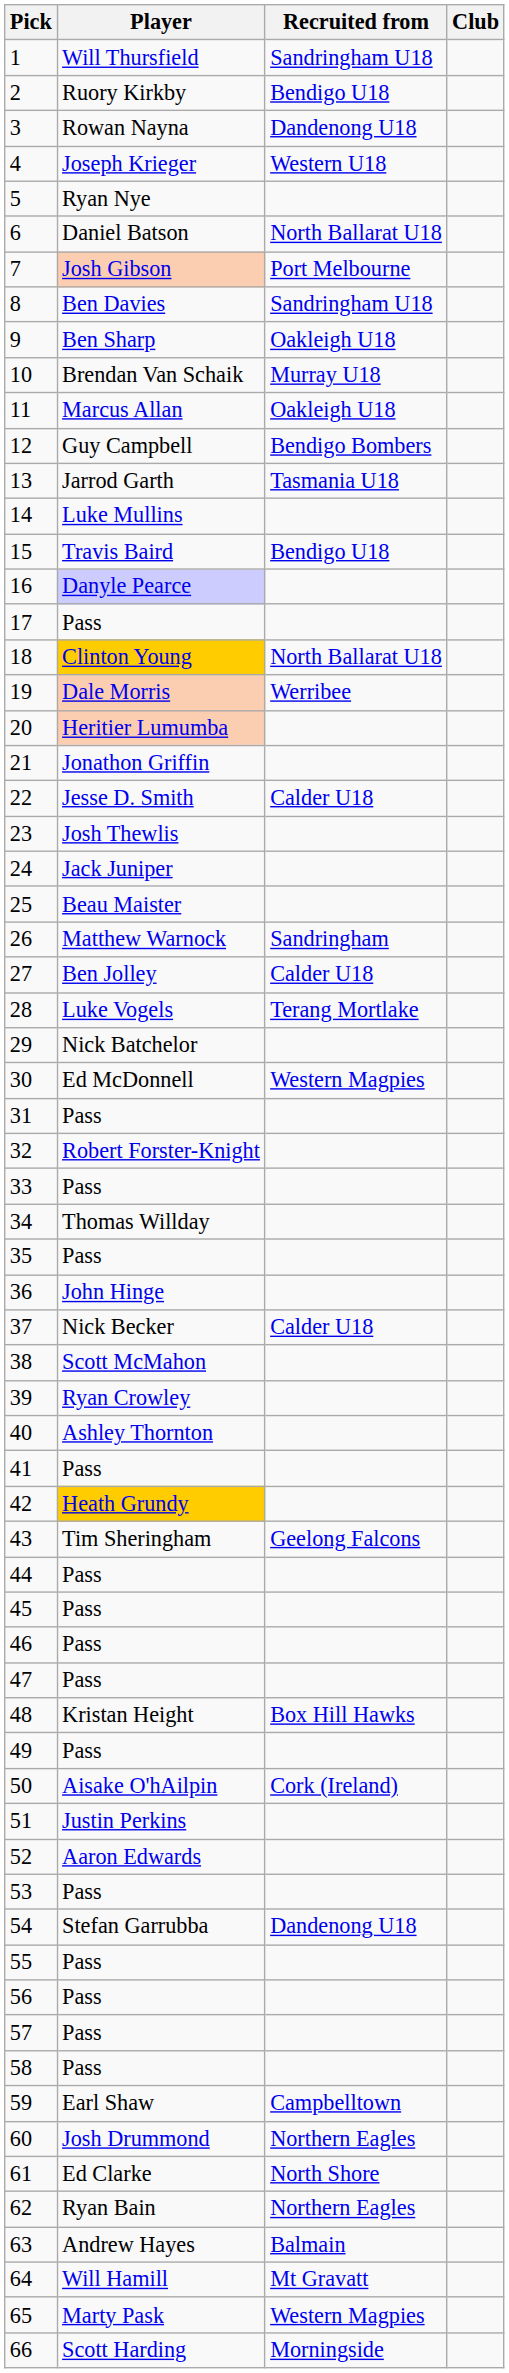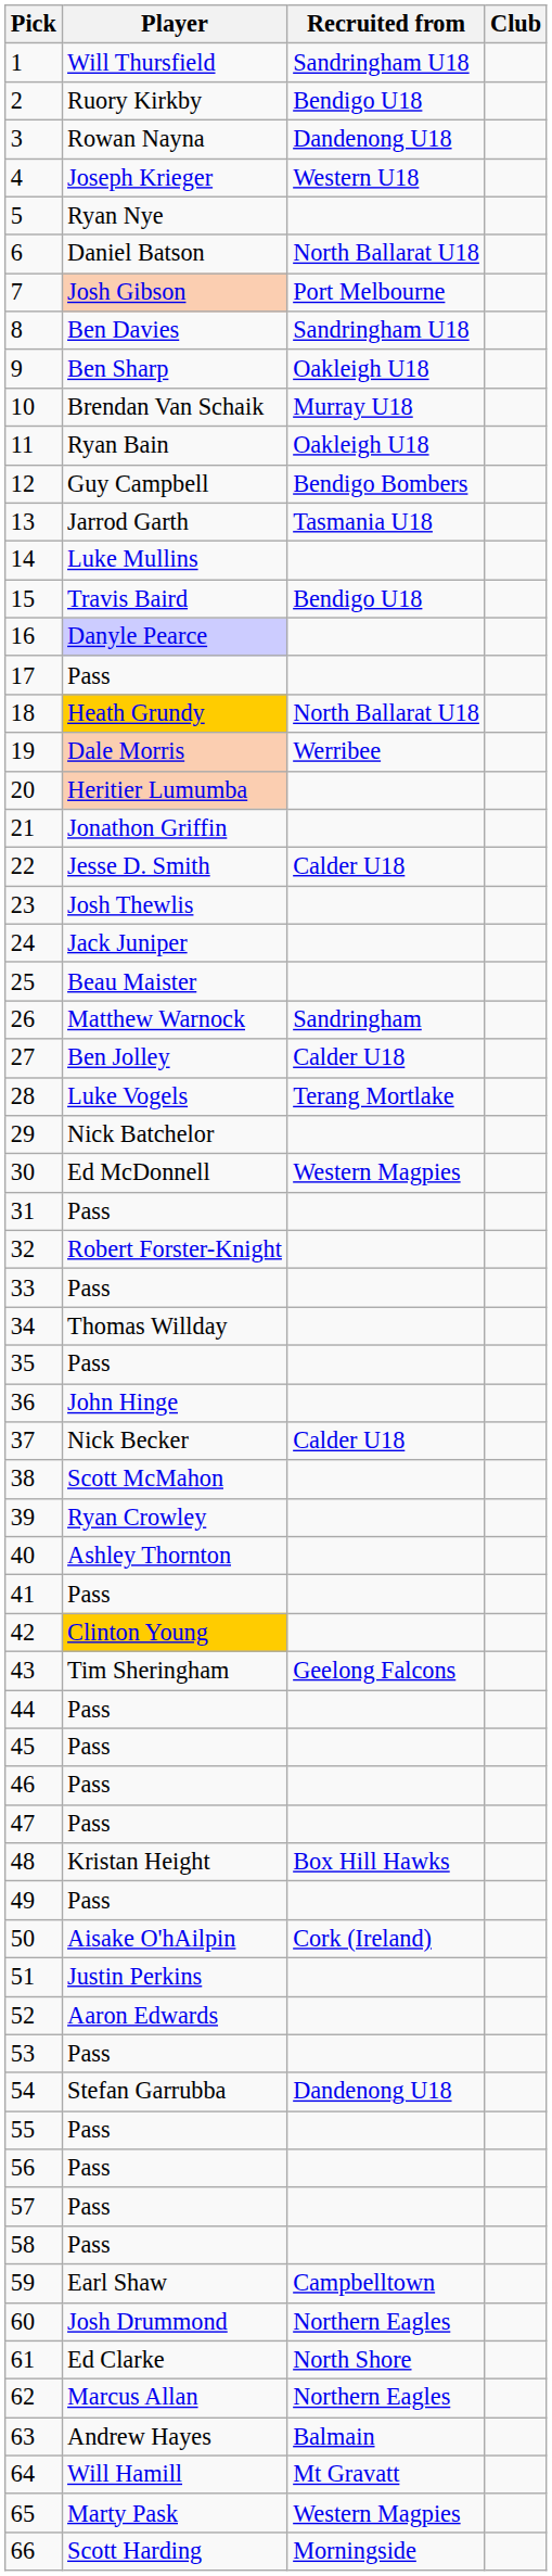11 | Player: Marcus Allan -> Ryan Bain
18 | Player: Clinton Young -> Heath Grundy
42 | Player: Heath Grundy -> Clinton Young
62 | Player: Ryan Bain -> Marcus Allan
